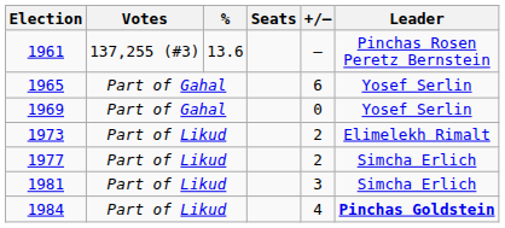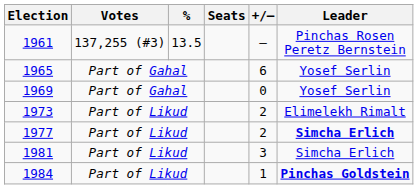1961 | %: 13.6 -> 13.5
1977 | Leader: normal -> bold
1984 | +/–: 4 -> 1
